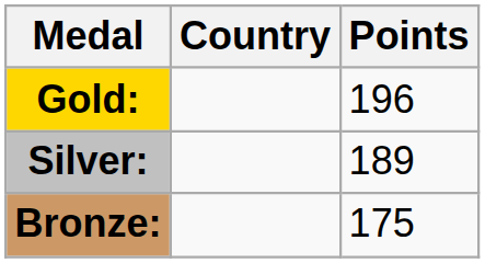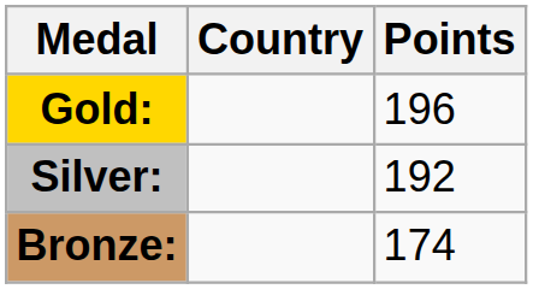Silver: | Points: 189 -> 192
Bronze: | Points: 175 -> 174
